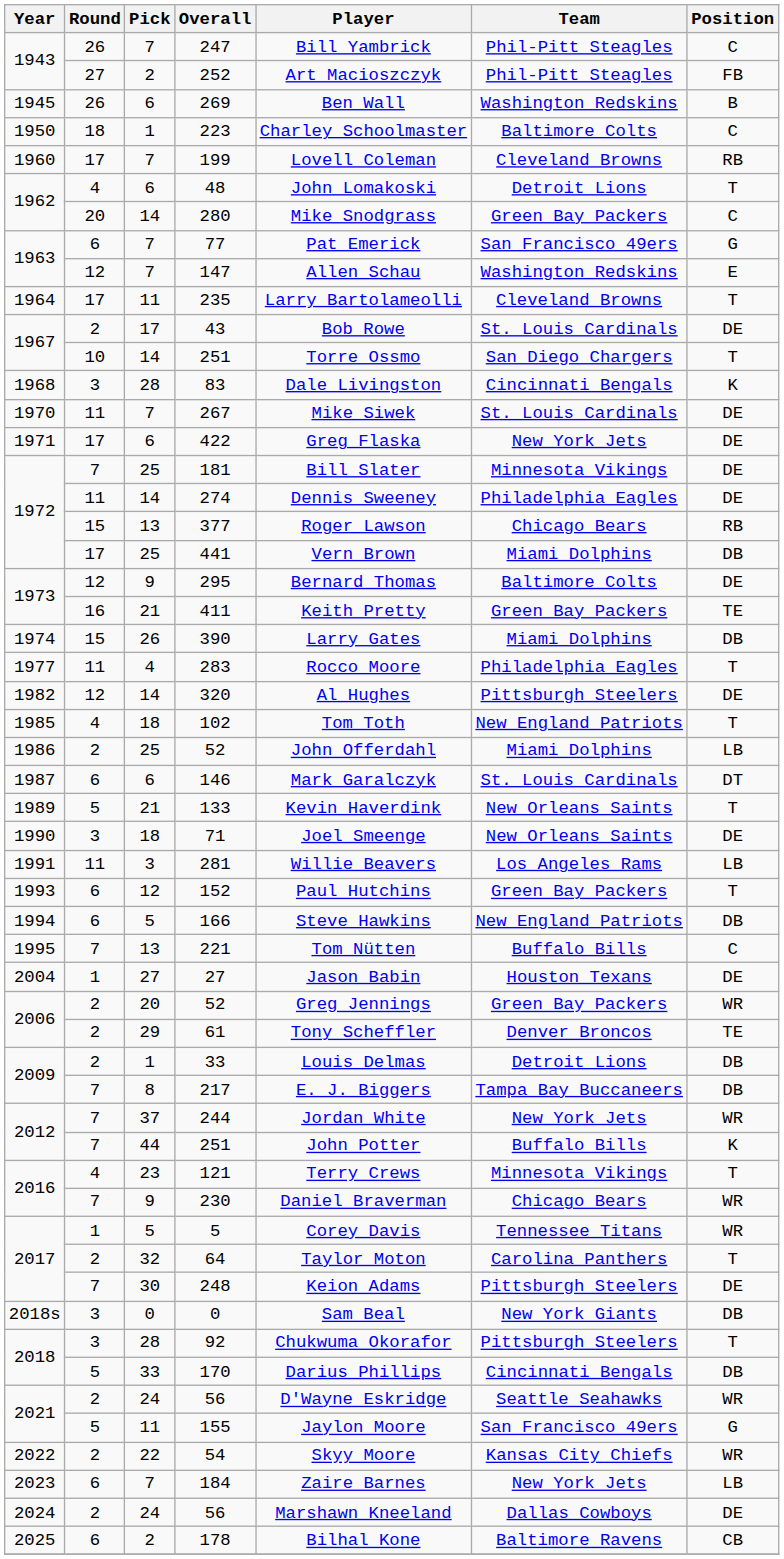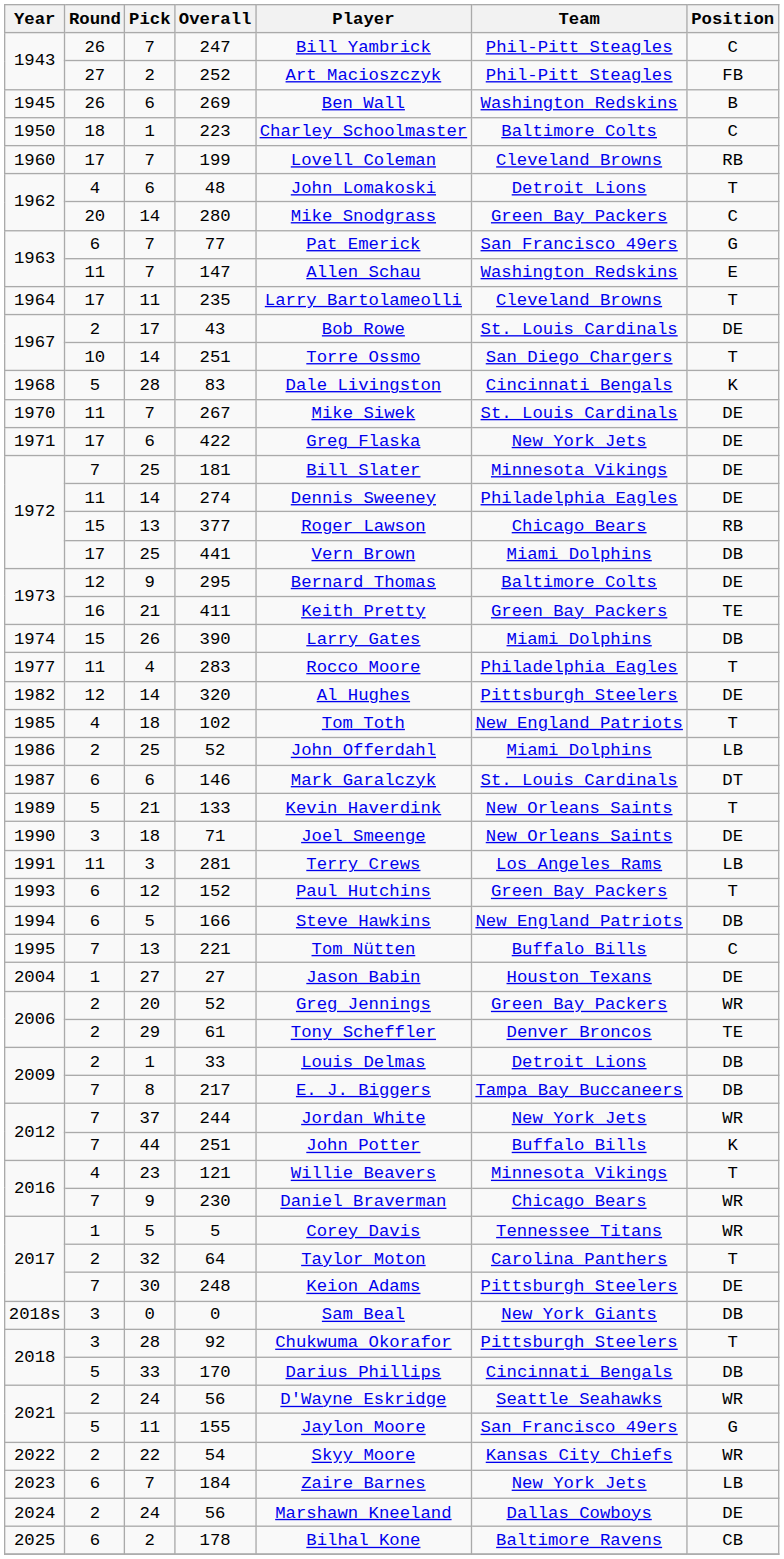147 | Round: 12 -> 11
83 | Round: 3 -> 5
281 | Player: Willie Beavers -> Terry Crews
121 | Player: Terry Crews -> Willie Beavers
